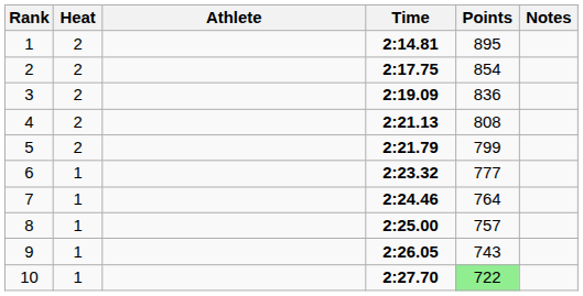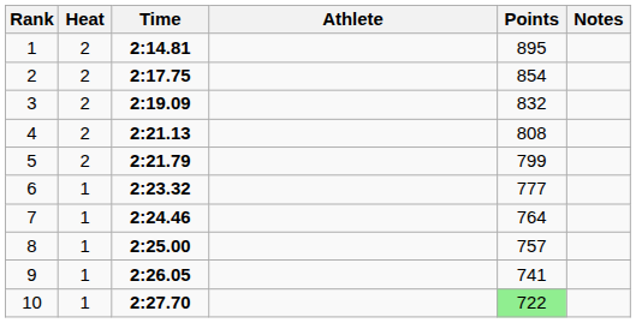columns swapped: Athlete <-> Time
3 | Points: 836 -> 832
9 | Points: 743 -> 741
